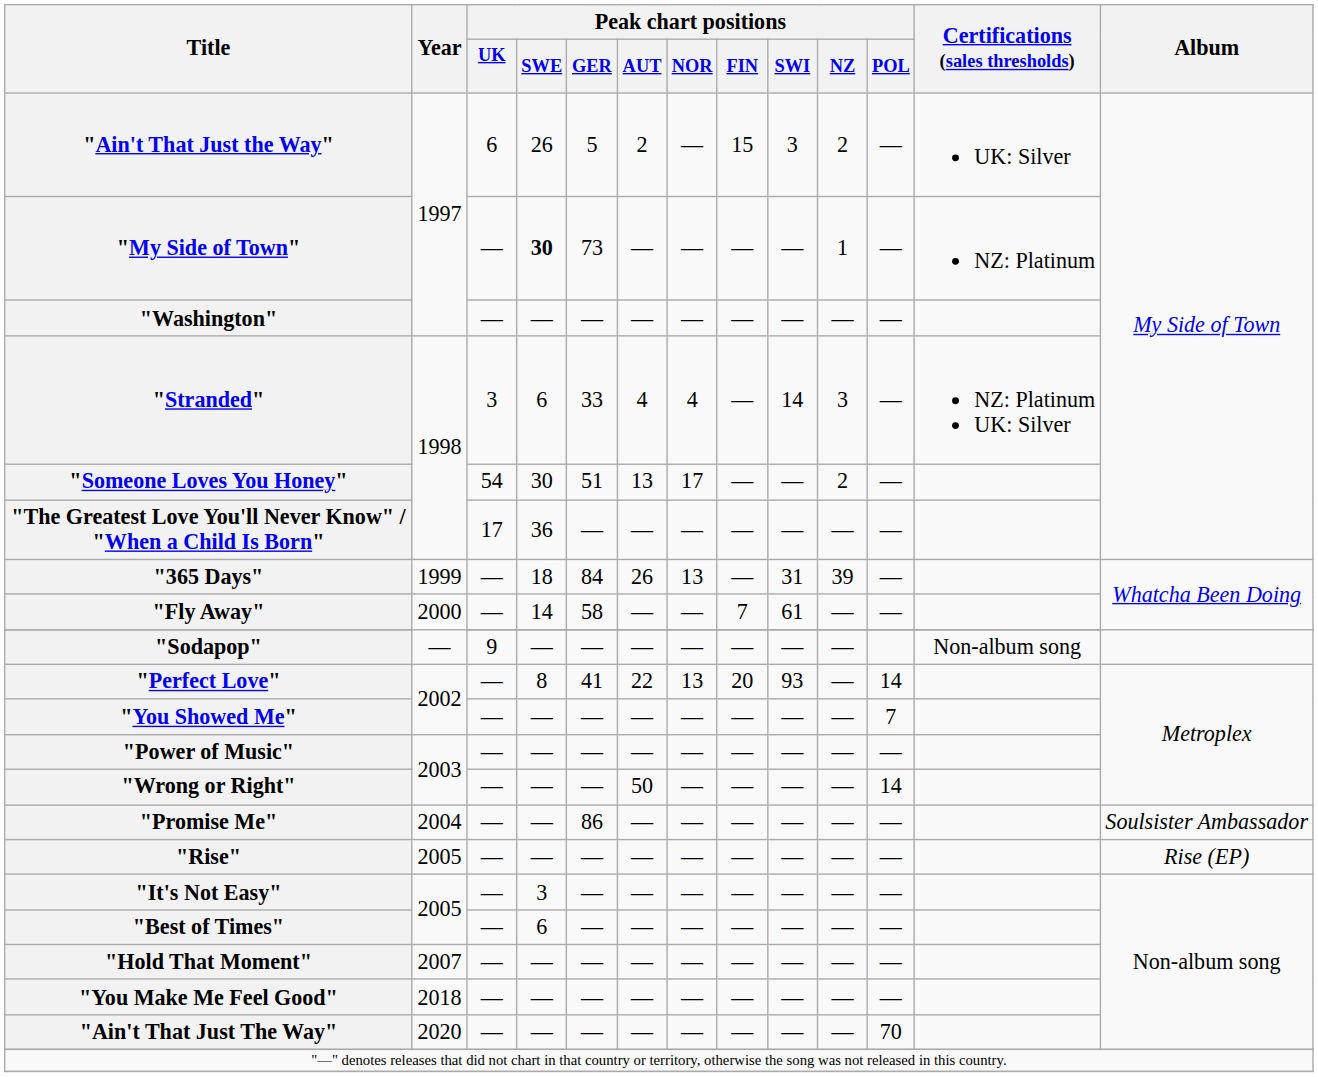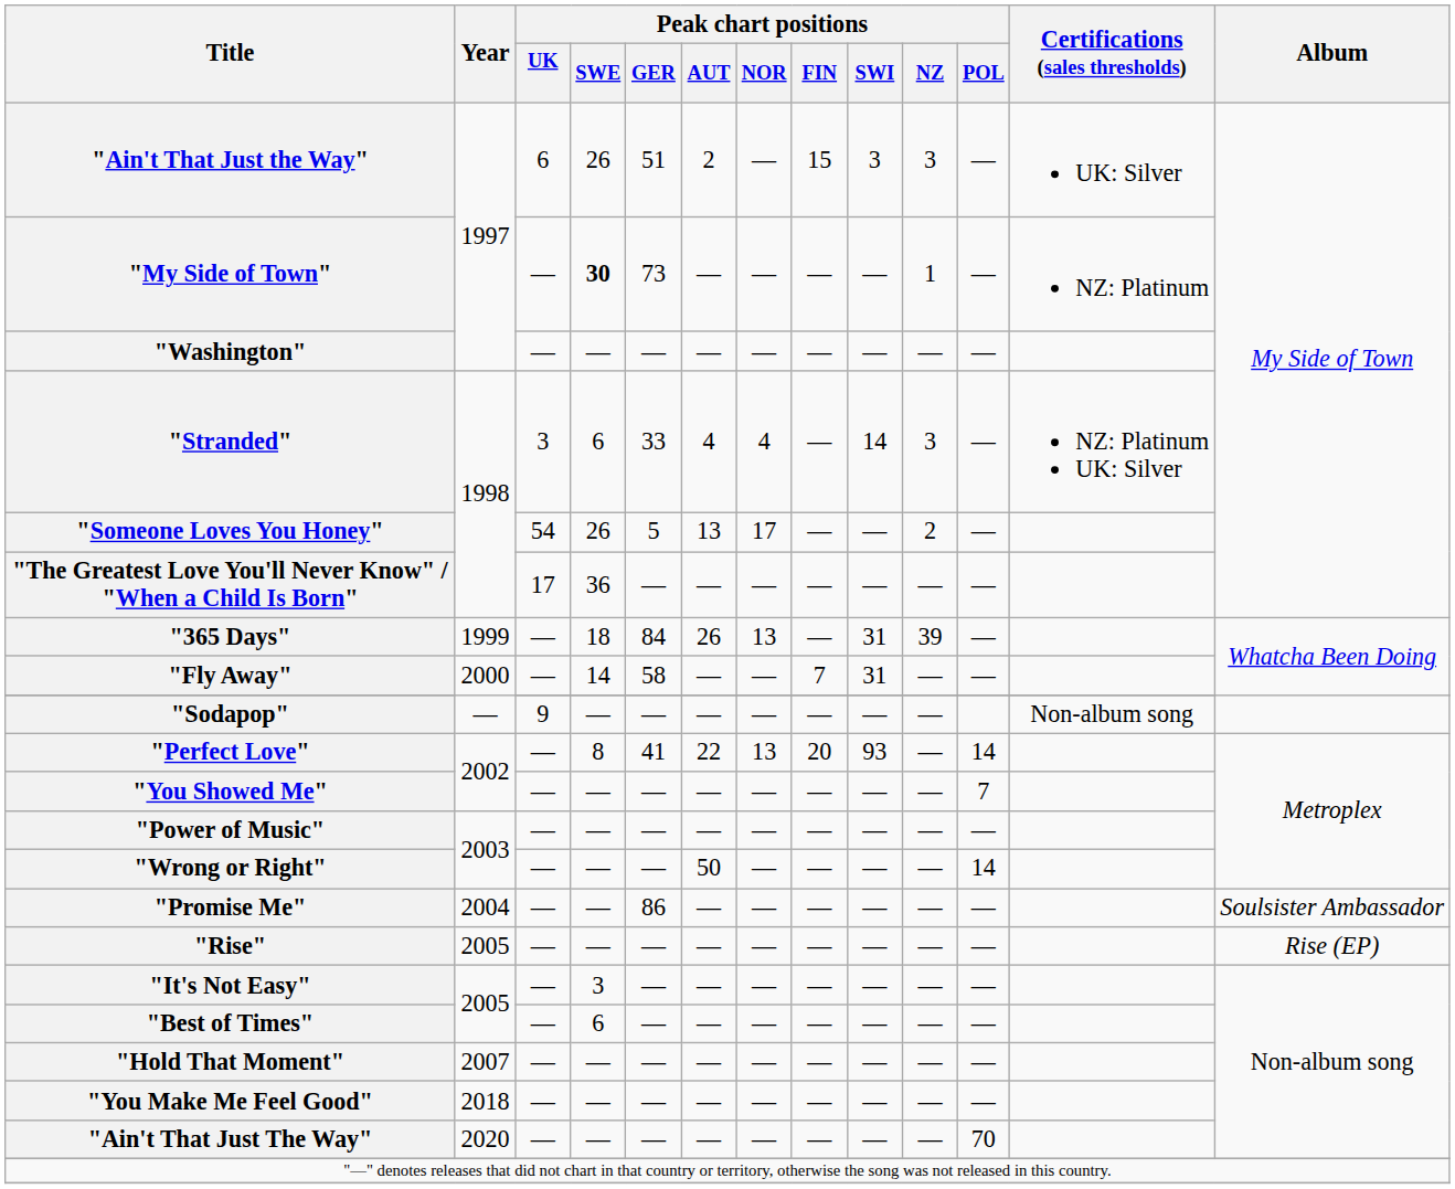"Ain't That Just the Way" | Peak chart positions / GER: 5 -> 51
"Ain't That Just the Way" | Peak chart positions / NZ: 2 -> 3
"Someone Loves You Honey" | Peak chart positions / SWE: 30 -> 26
"Someone Loves You Honey" | Peak chart positions / GER: 51 -> 5
"Fly Away" | Peak chart positions / SWI: 61 -> 31
